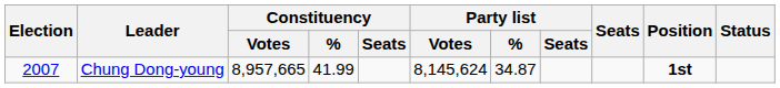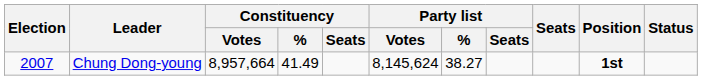Chung Dong-young | Constituency / Votes: 8,957,665 -> 8,957,664
Chung Dong-young | Constituency / %: 41.99 -> 41.49
Chung Dong-young | Party list / %: 34.87 -> 38.27
